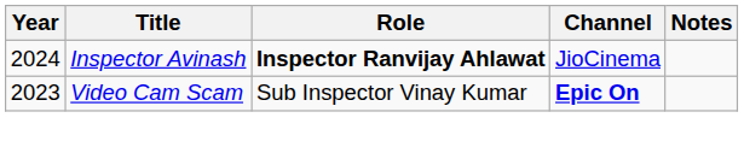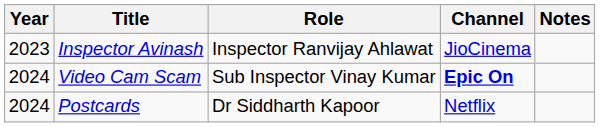Inspector Avinash | Year: 2024 -> 2023
Inspector Avinash | Role: bold -> normal
Video Cam Scam | Year: 2023 -> 2024
+ row: 2024 | Postcards | Dr Siddharth Kapoor | Netflix
